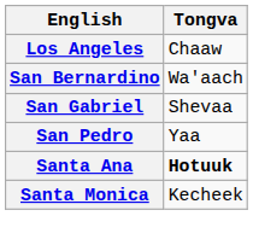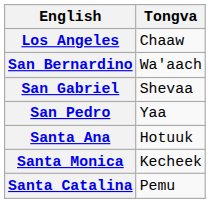Santa Ana | Tongva: bold -> normal
+ row: Santa Catalina | Pemu
